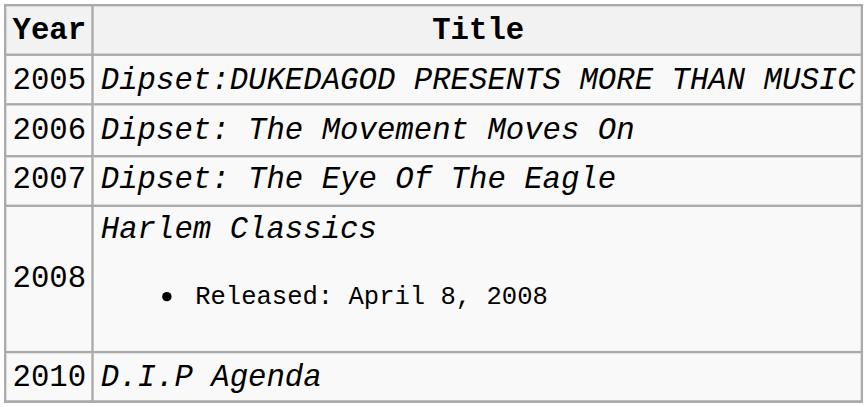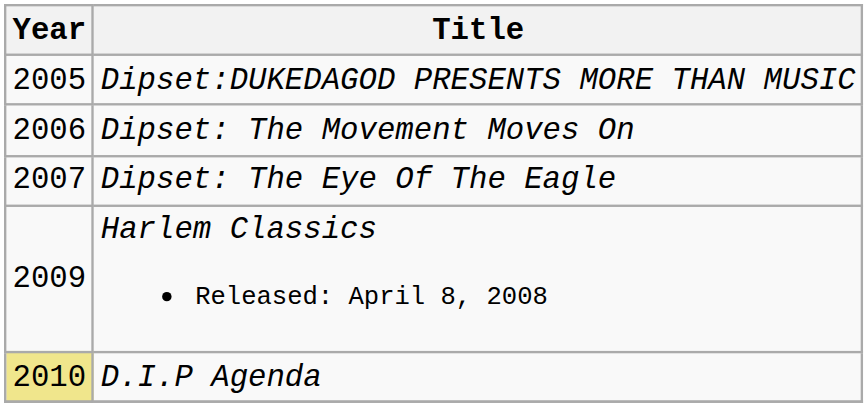Harlem Classics Released: April 8, 2008 | Year: 2008 -> 2009
D.I.P Agenda | Year: no background -> khaki background
